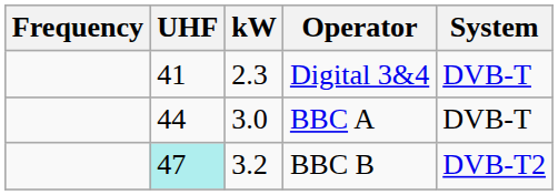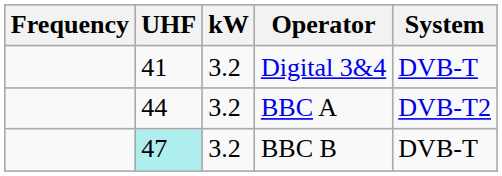Digital 3&4 | kW: 2.3 -> 3.2
BBC A | kW: 3.0 -> 3.2
BBC A | System: DVB-T -> DVB-T2
BBC B | System: DVB-T2 -> DVB-T
